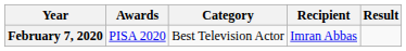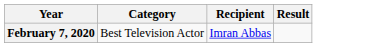- column: Awards | PISA 2020
